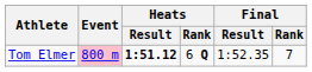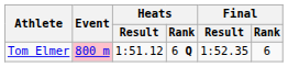Tom Elmer | Heats / Result: bold -> normal
Tom Elmer | Final / Rank: 7 -> 6
